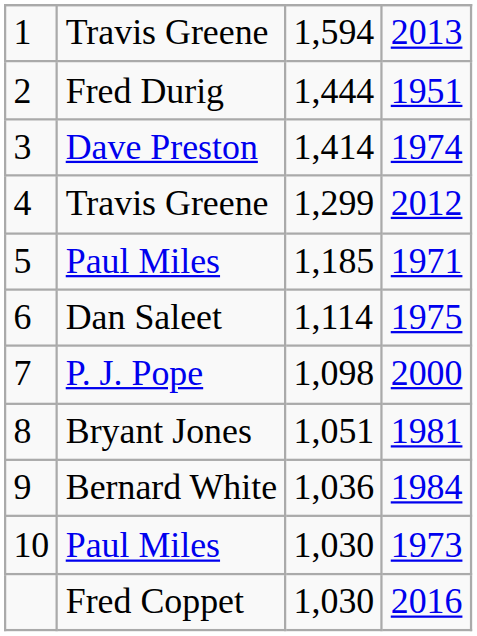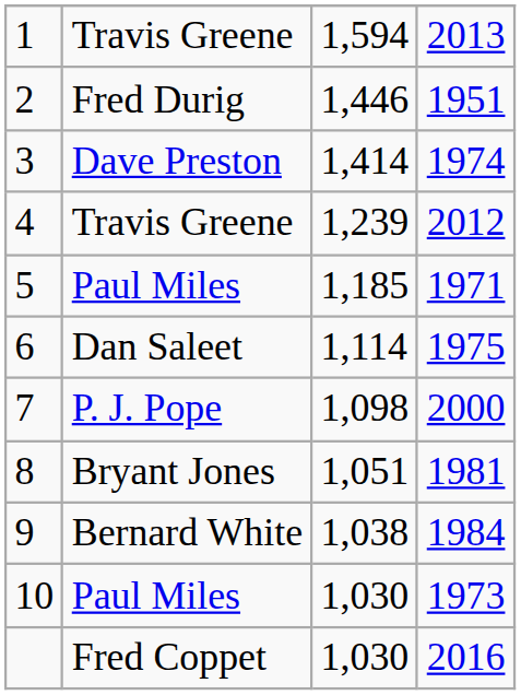2 | column 3: 1,444 -> 1,446
4 | column 3: 1,299 -> 1,239
9 | column 3: 1,036 -> 1,038
